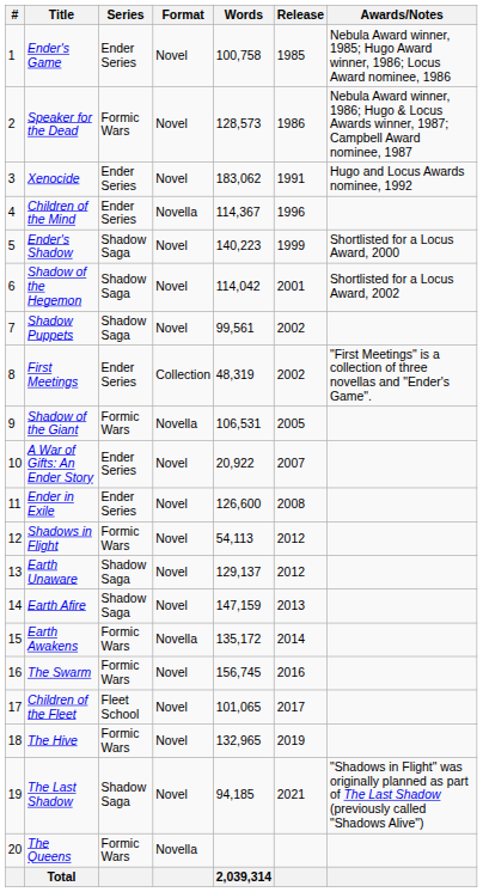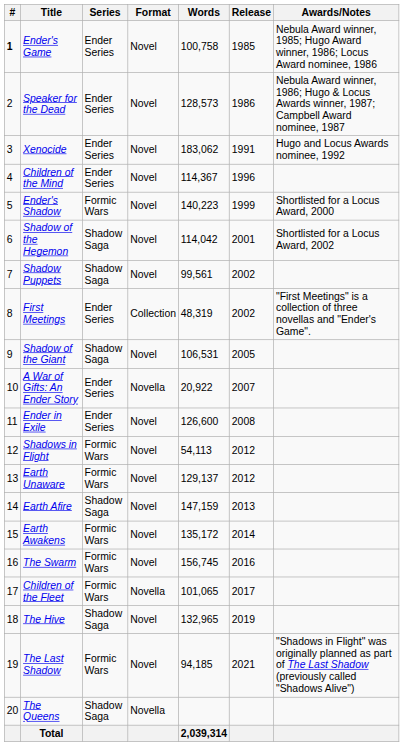Ender's Game | #: normal -> bold
Speaker for the Dead | Series: Formic Wars -> Ender Series
Children of the Mind | Format: Novella -> Novel
Ender's Shadow | Series: Shadow Saga -> Formic Wars
Shadow of the Giant | Series: Formic Wars -> Shadow Saga
Shadow of the Giant | Format: Novella -> Novel
A War of Gifts: An Ender Story | Format: Novel -> Novella
Earth Unaware | Series: Shadow Saga -> Formic Wars
Earth Awakens | Format: Novella -> Novel
Children of the Fleet | Series: Fleet School -> Formic Wars
Children of the Fleet | Format: Novel -> Novella
The Hive | Series: Formic Wars -> Shadow Saga
The Last Shadow | Series: Shadow Saga -> Formic Wars
The Queens | Series: Formic Wars -> Shadow Saga
